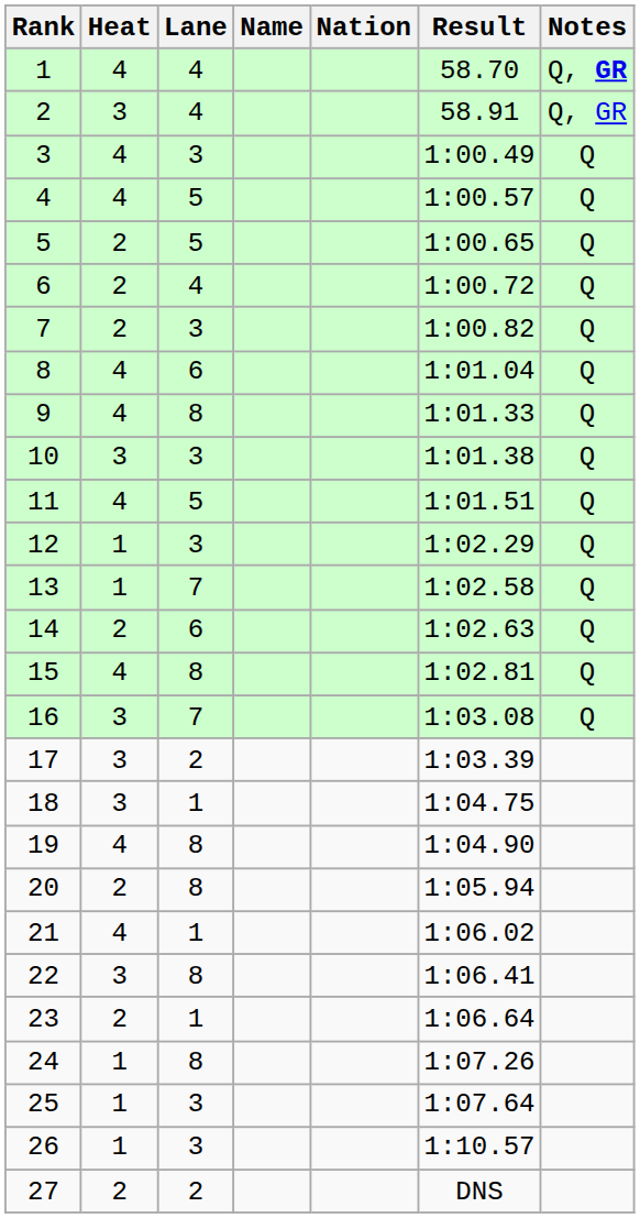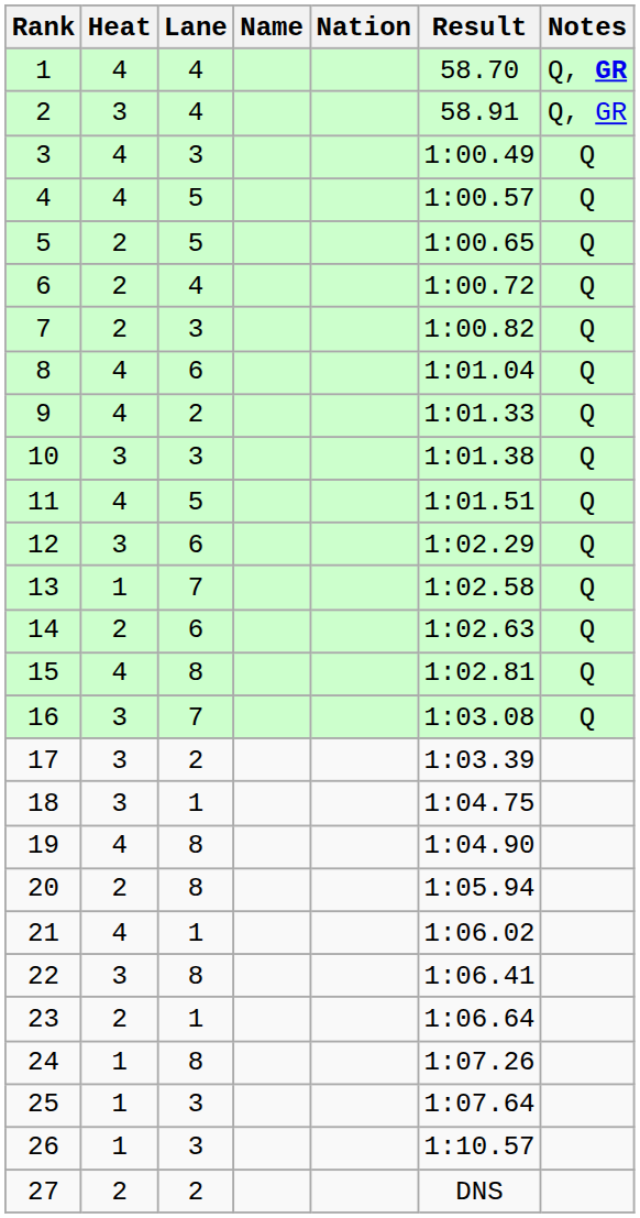9 | Lane: 8 -> 2
12 | Heat: 1 -> 3
12 | Lane: 3 -> 6
